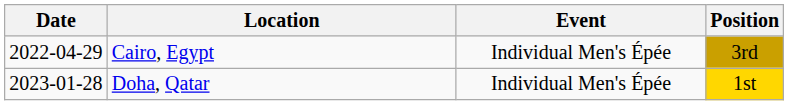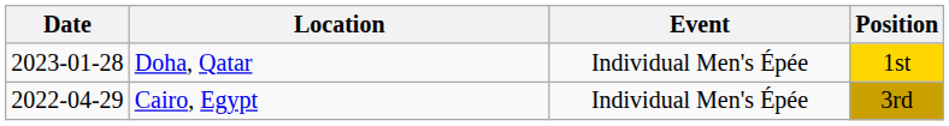rows swapped: Cairo, Egypt <-> Doha, Qatar
